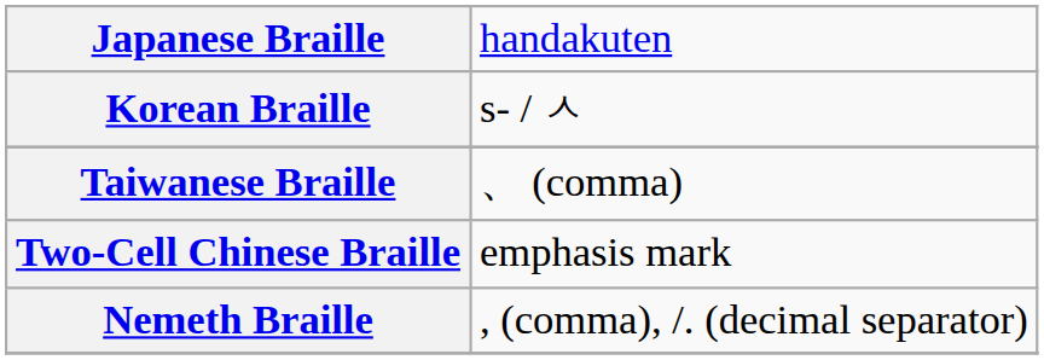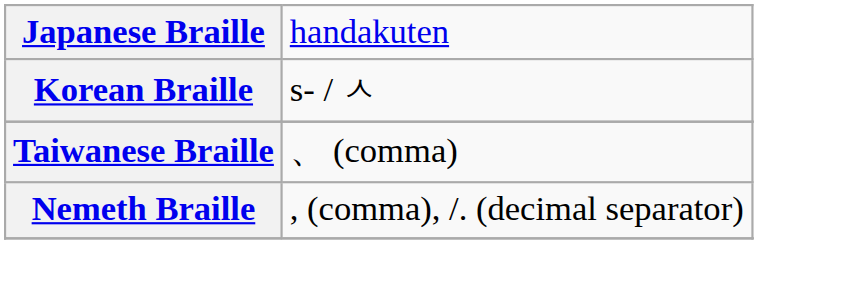- row: Two-Cell Chinese Braille | emphasis mark
